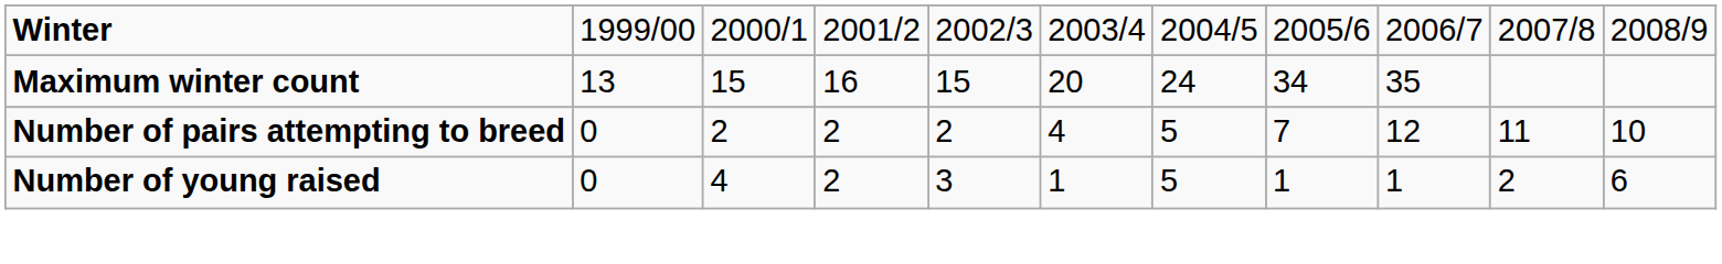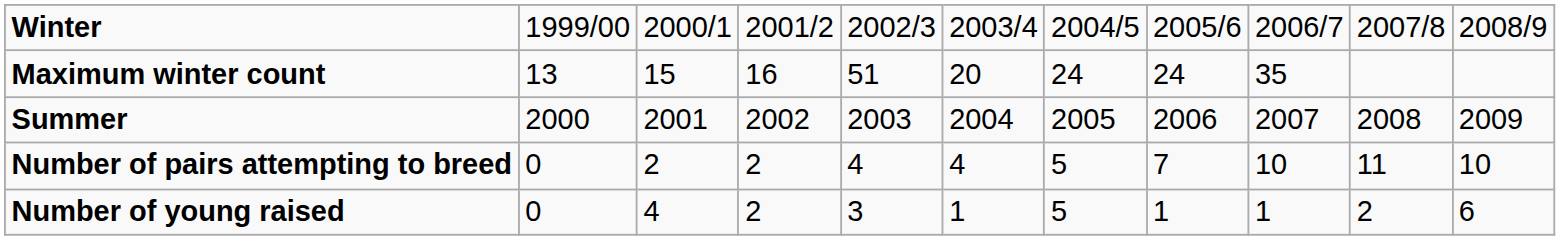Maximum winter count | column 5: 15 -> 51
Maximum winter count | column 8: 34 -> 24
+ row: Summer | 2000 | 2001 | 2002 | 2003 | 2004 | 2005 | 2006 | 2007 | 2008 | 2009
Number of pairs attempting to breed | column 5: 2 -> 4
Number of pairs attempting to breed | column 9: 12 -> 10
